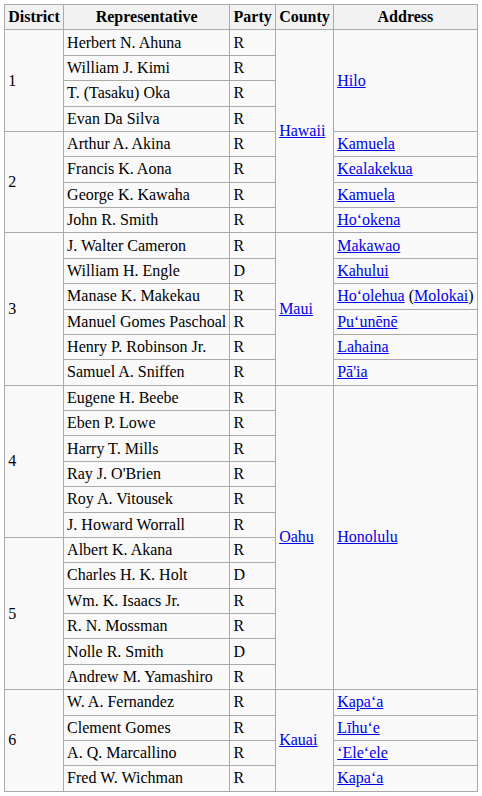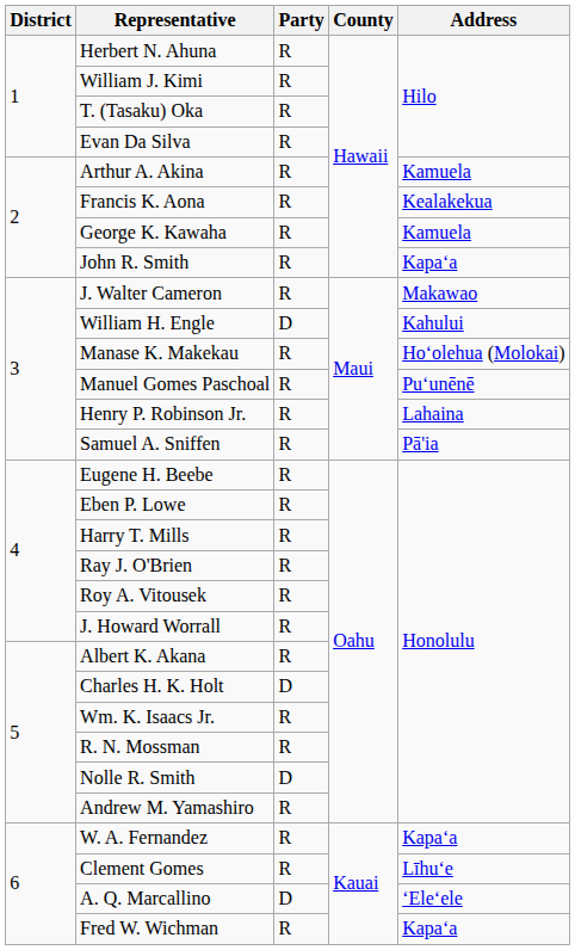John R. Smith | Address: Hoʻokena -> Kapaʻa
A. Q. Marcallino | Party: R -> D
